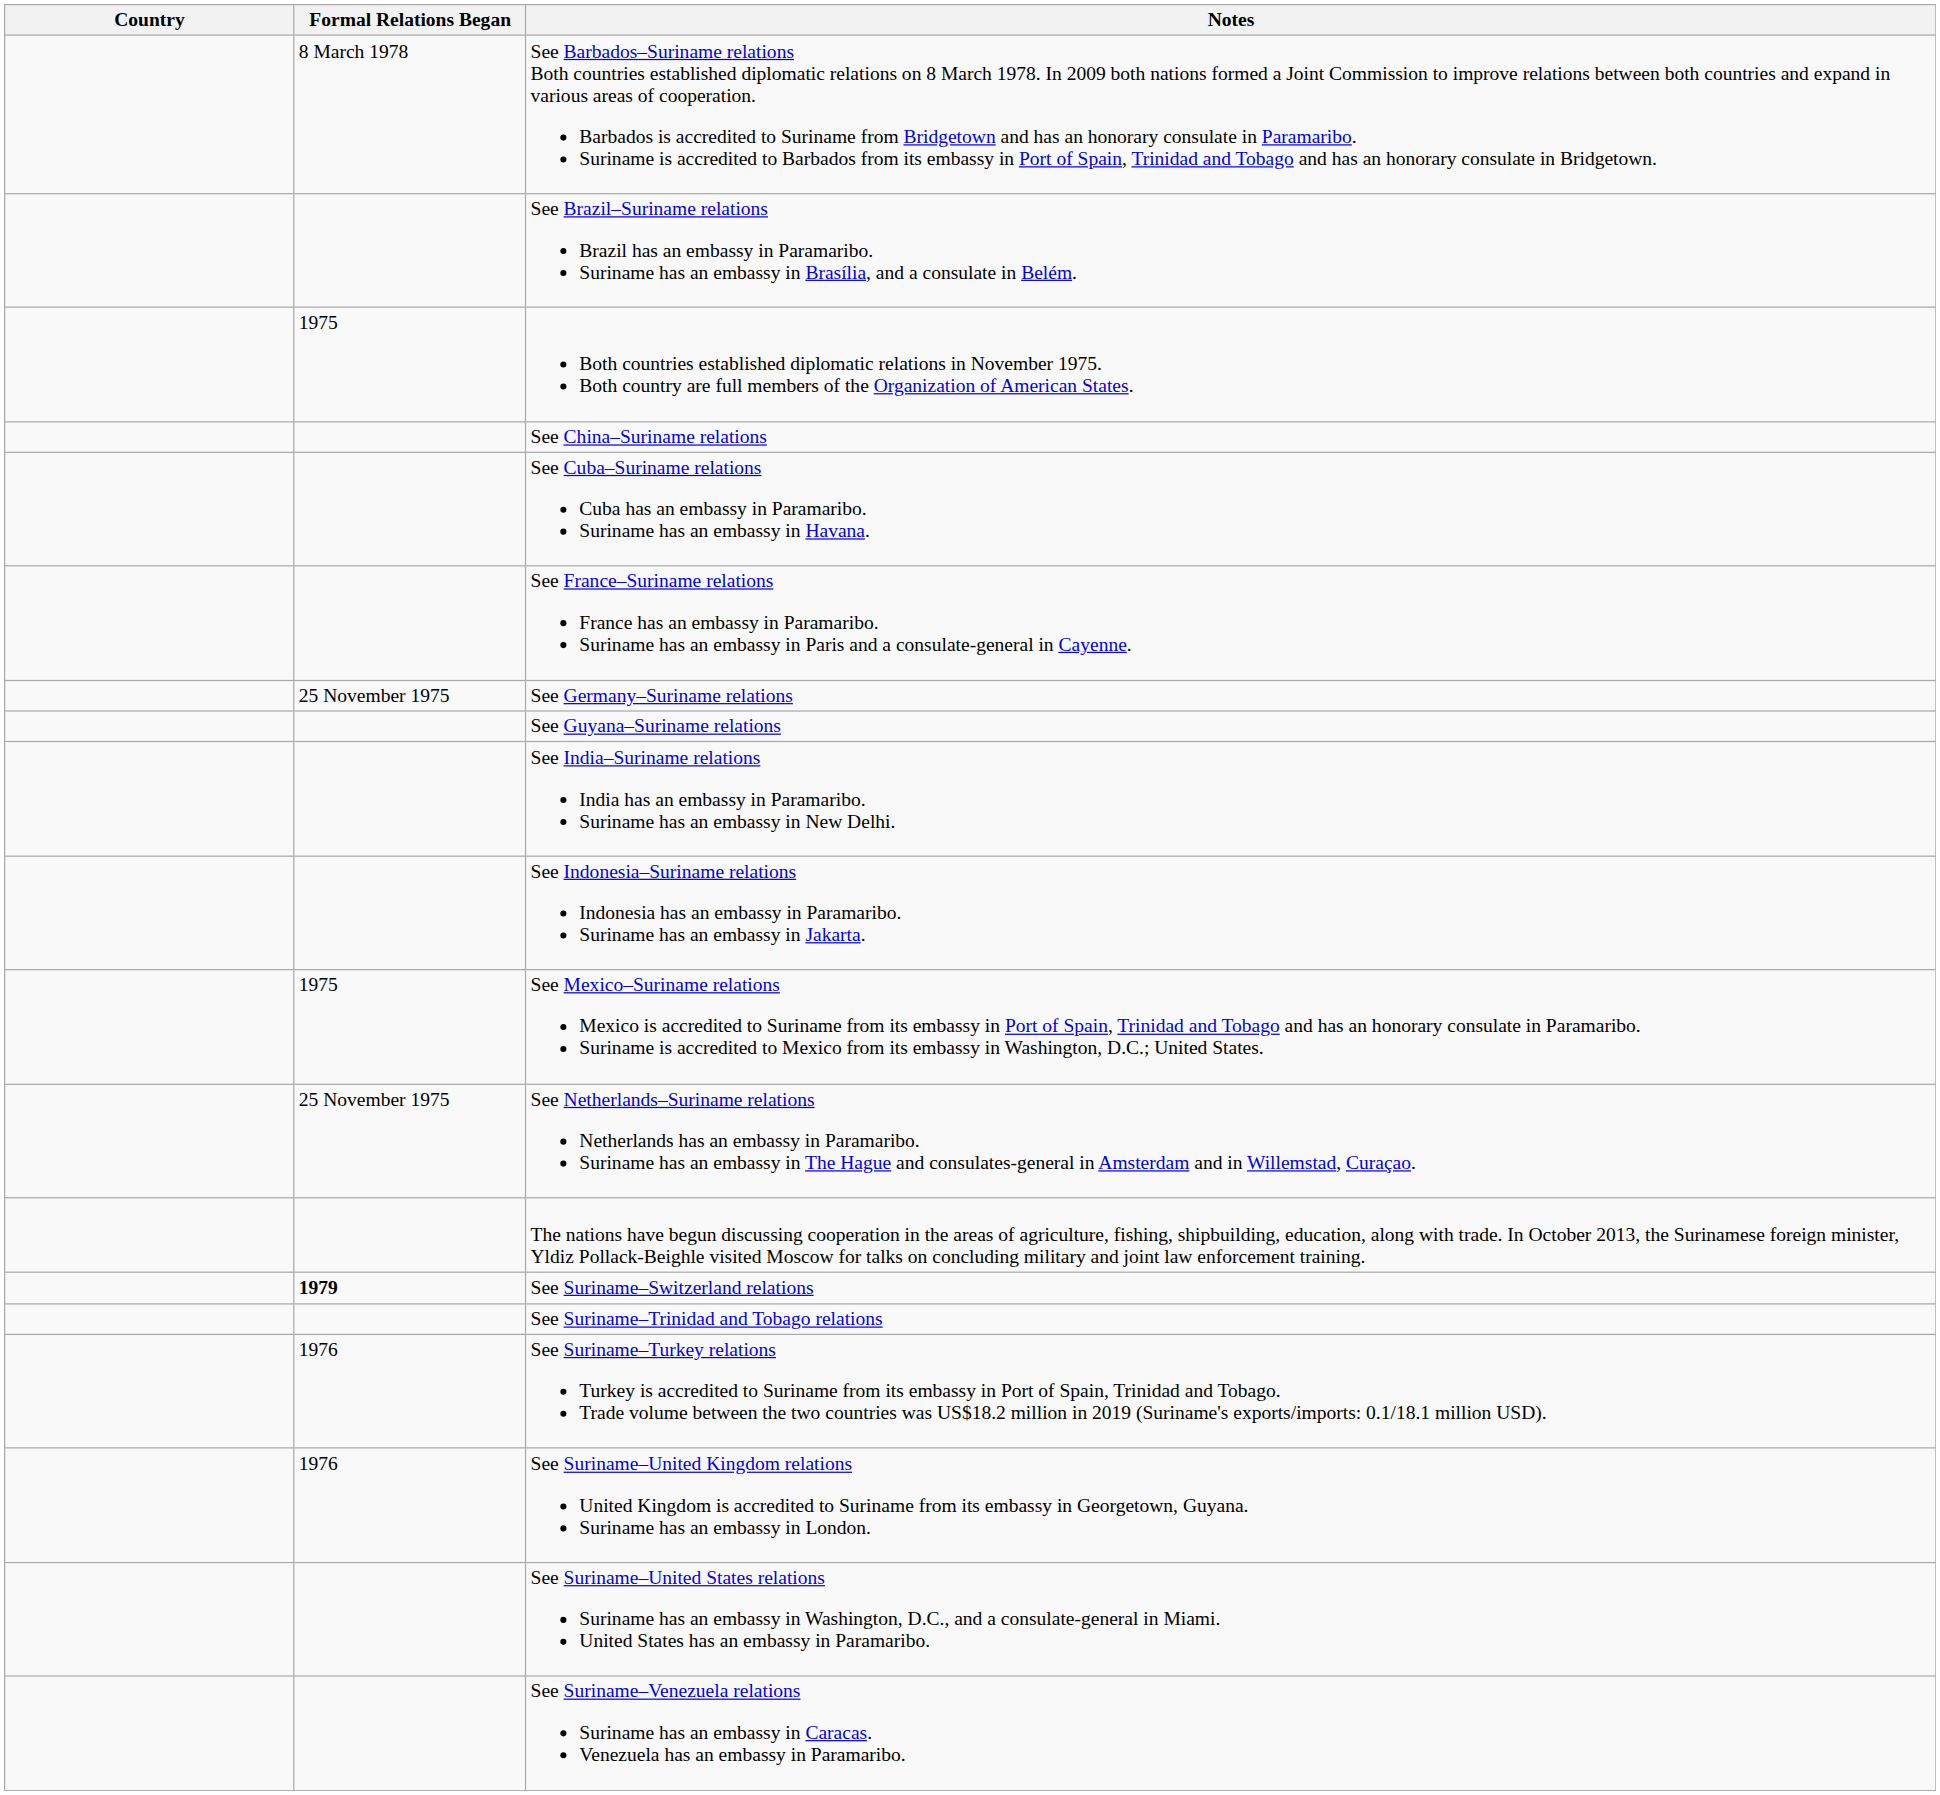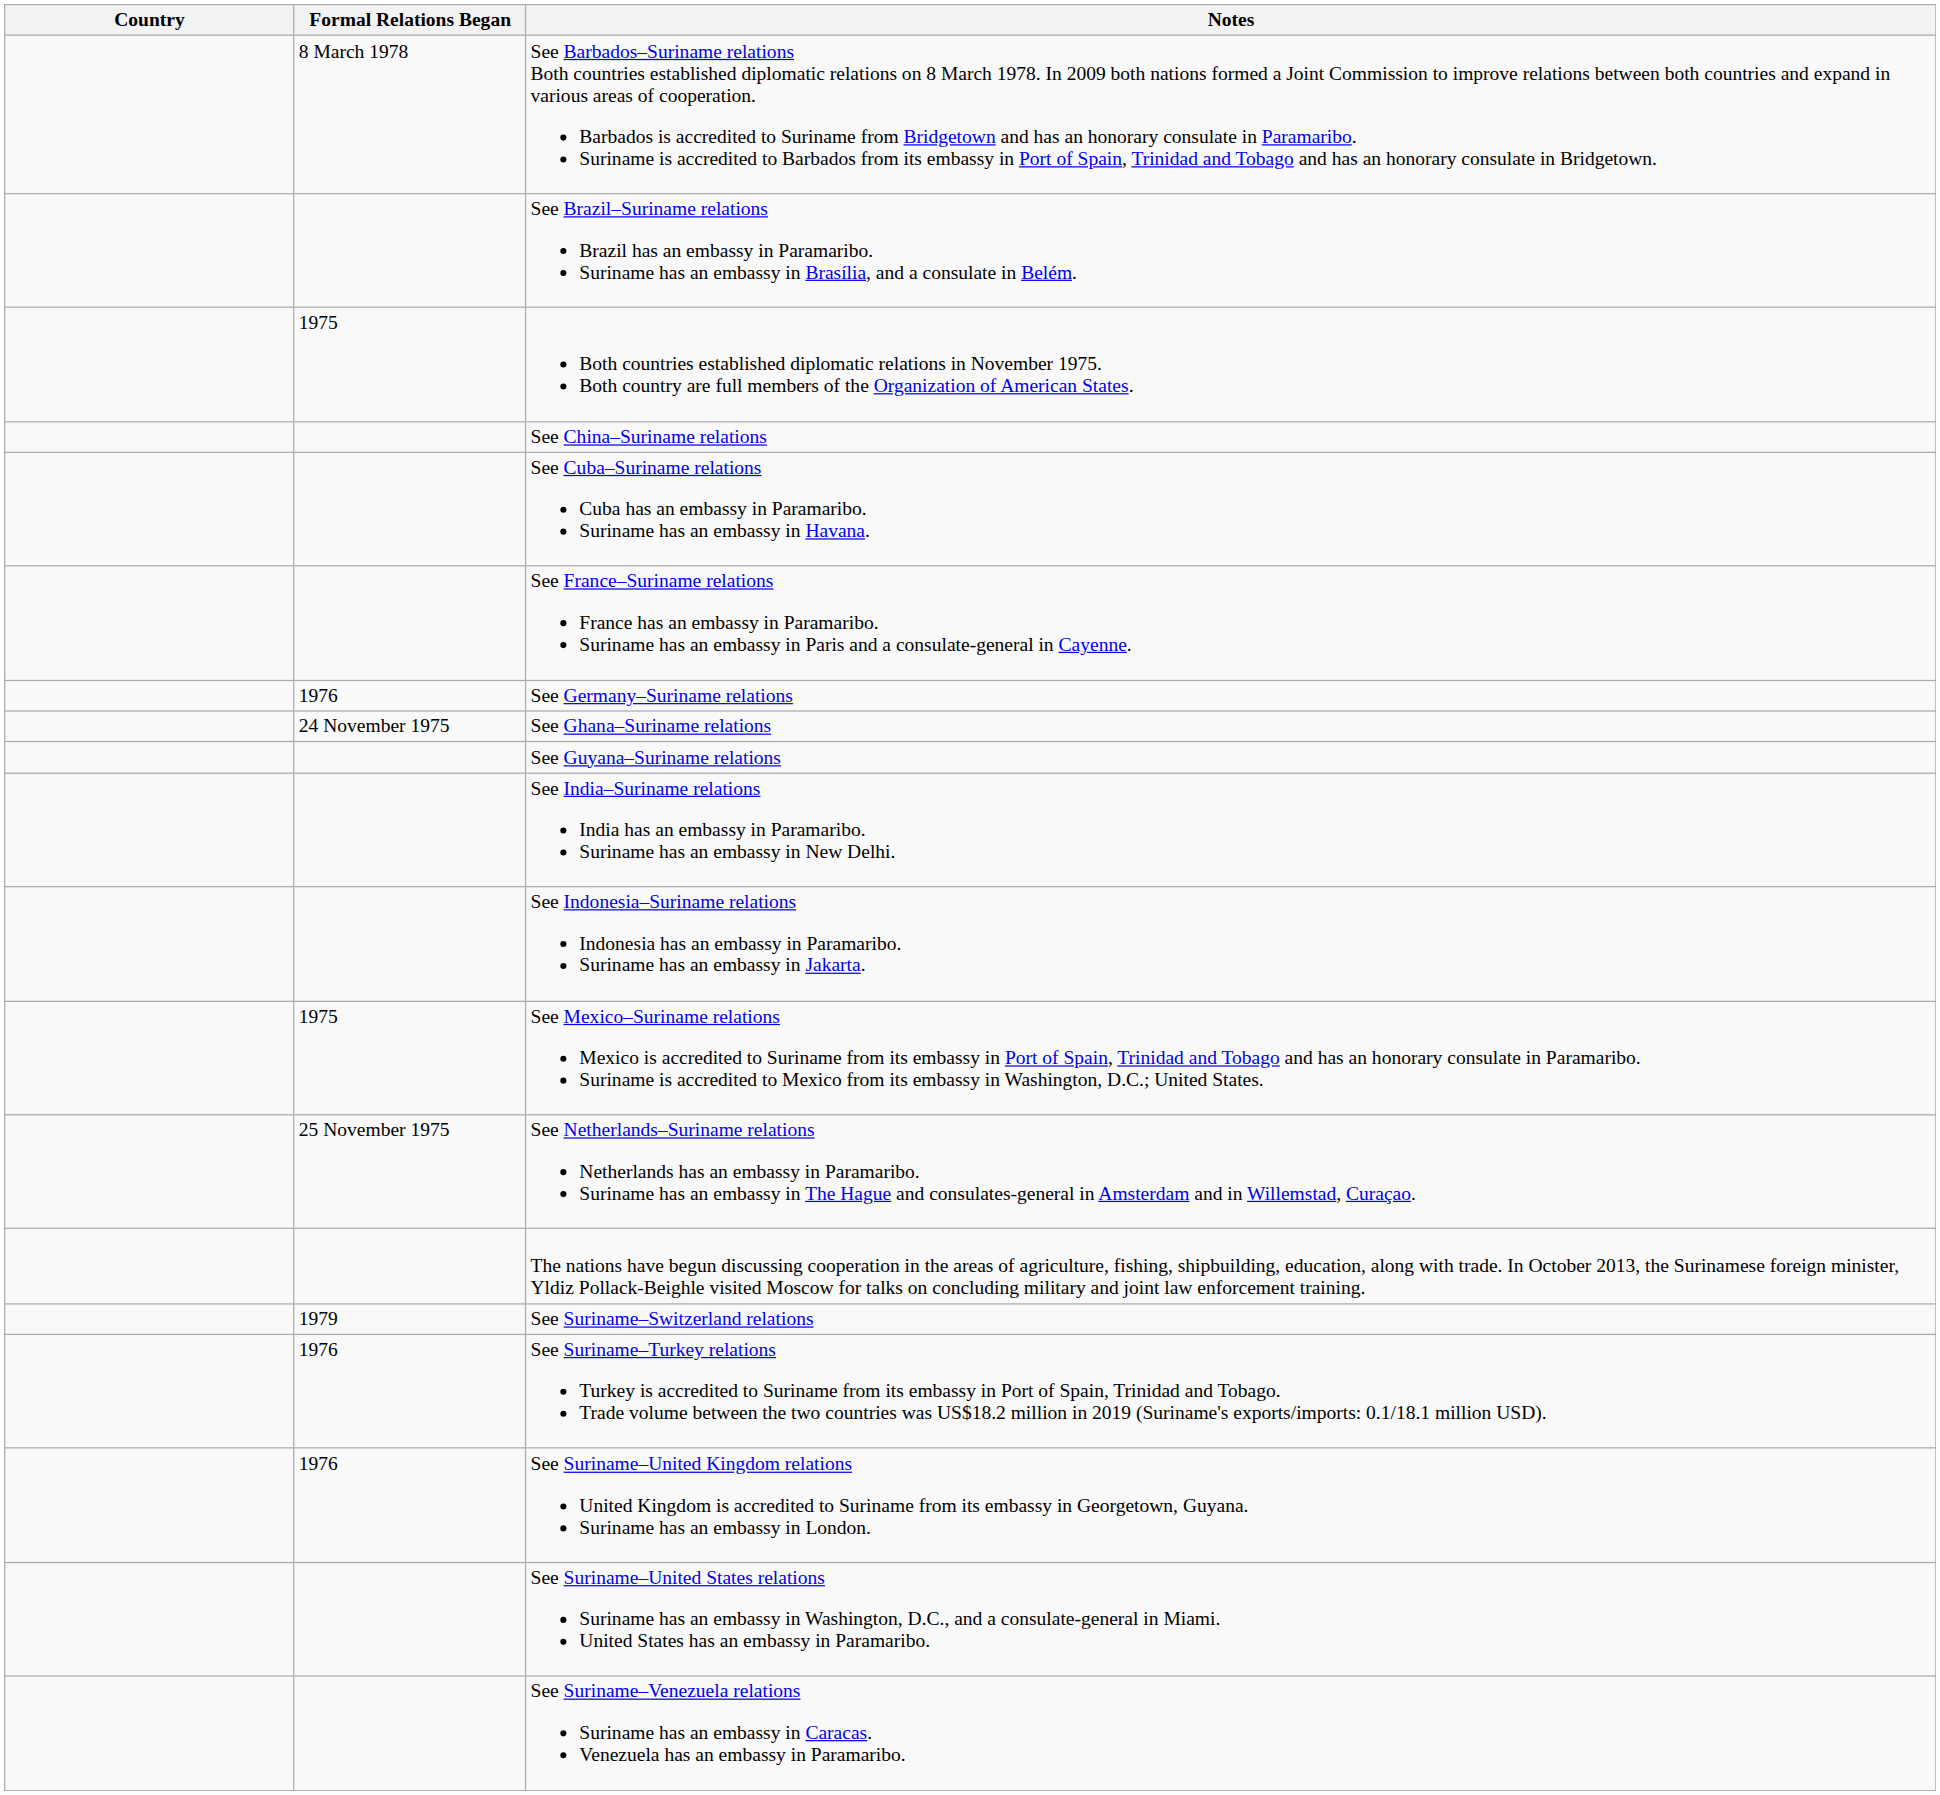See Germany–Suriname relations | Formal Relations Began: 25 November 1975 -> 1976
+ row: 24 November 1975 | See Ghana–Suriname relations
See Suriname–Switzerland relations | Formal Relations Began: bold -> normal
- row: See Suriname–Trinidad and Tobago relations
